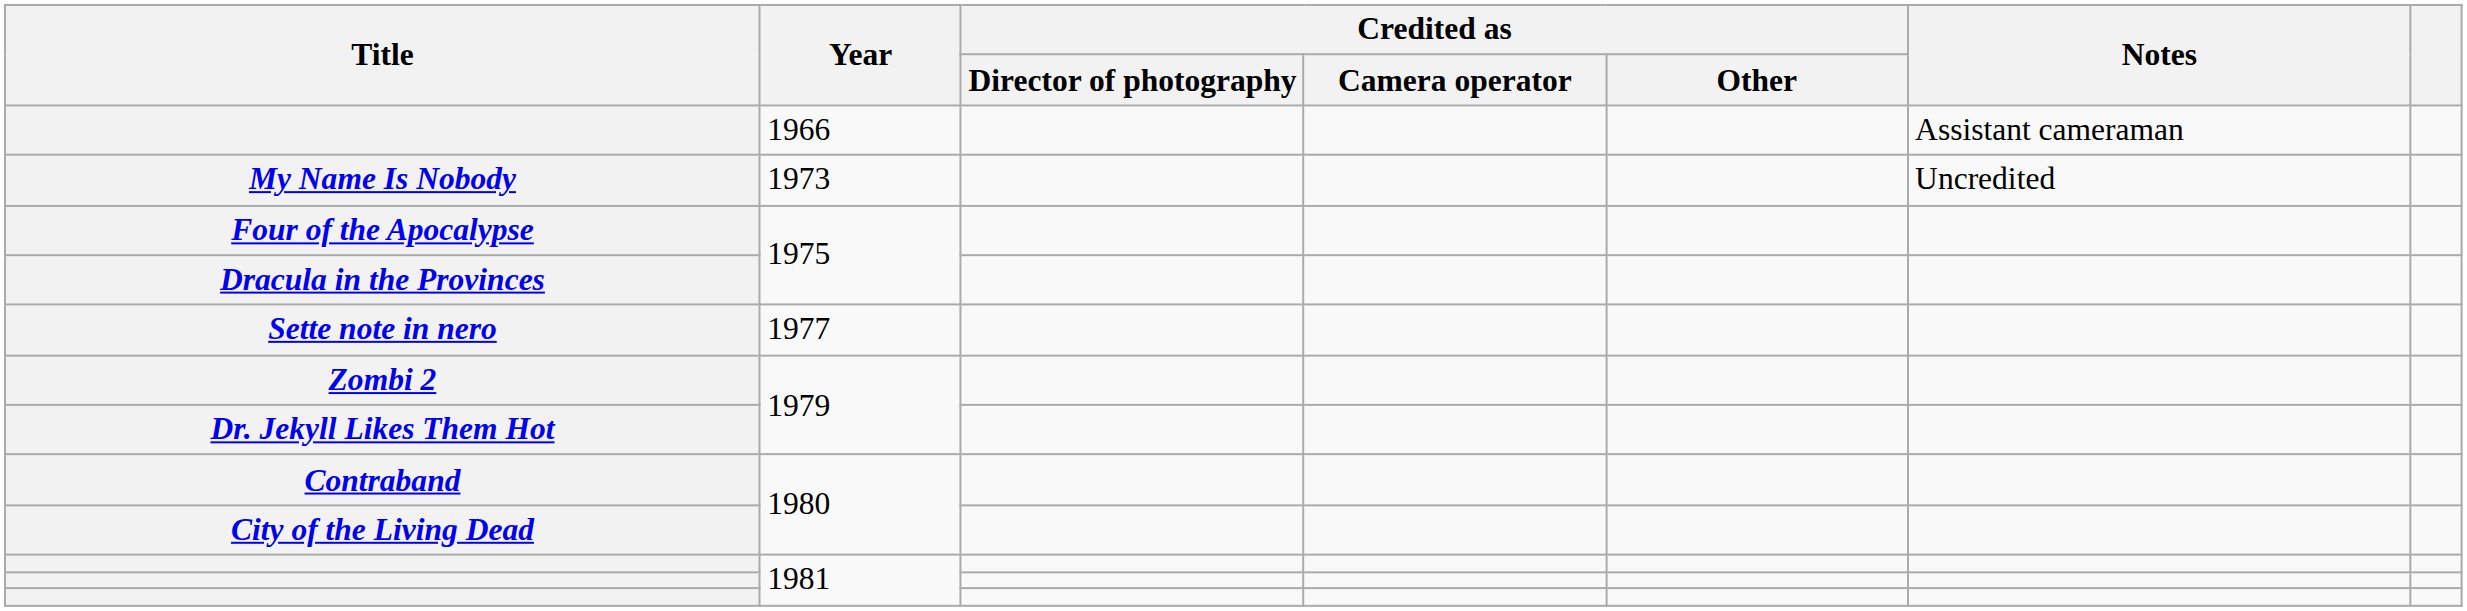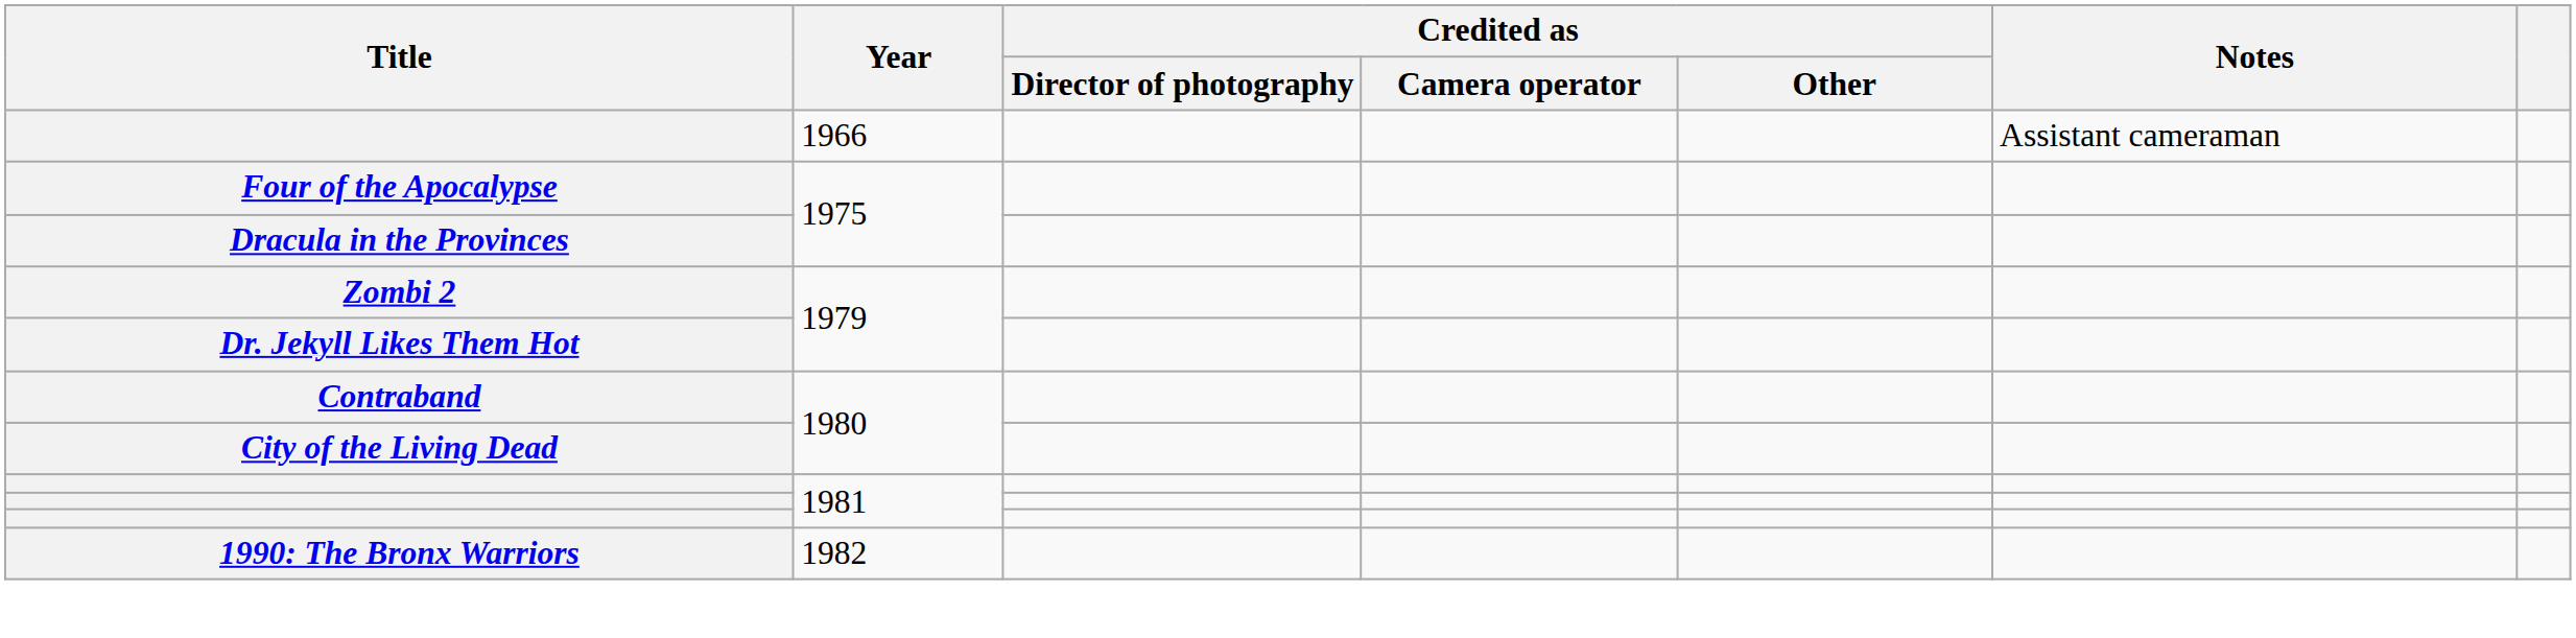- row: My Name Is Nobody | 1973 | Uncredited
- row: Sette note in nero | 1977
+ row: 1990: The Bronx Warriors | 1982
